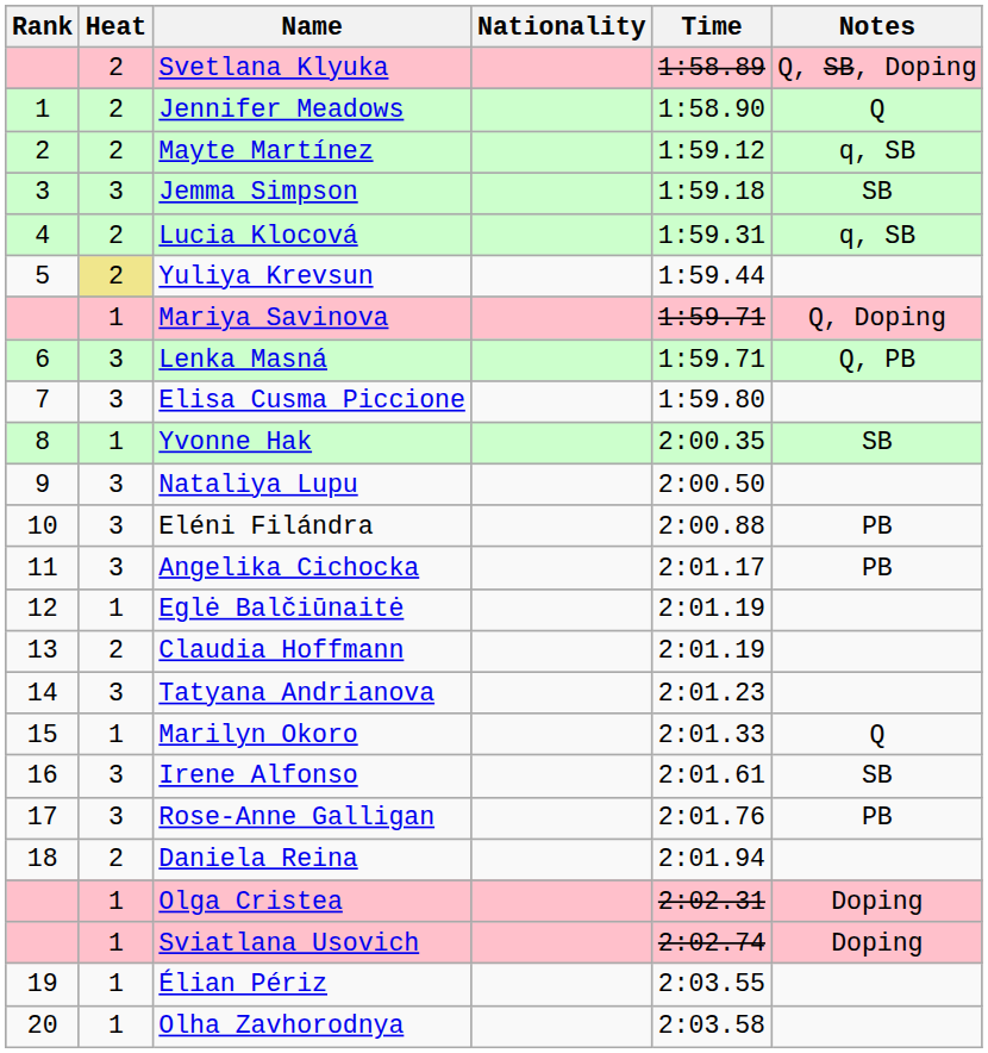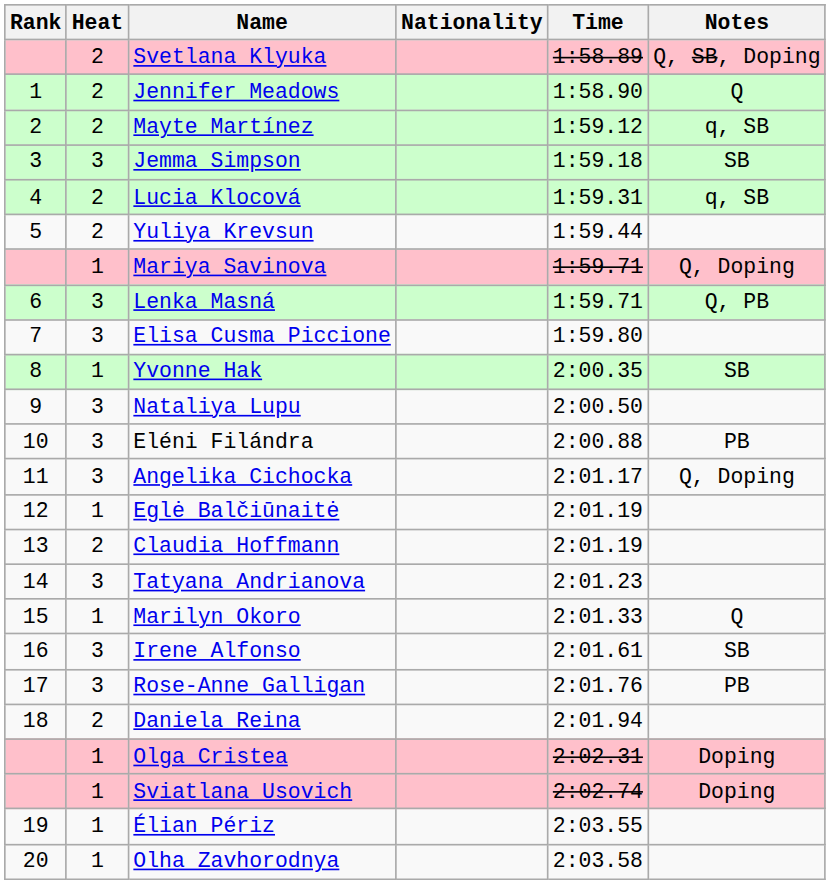Yuliya Krevsun | Heat: khaki background -> no background
Angelika Cichocka | Notes: PB -> Q, Doping
